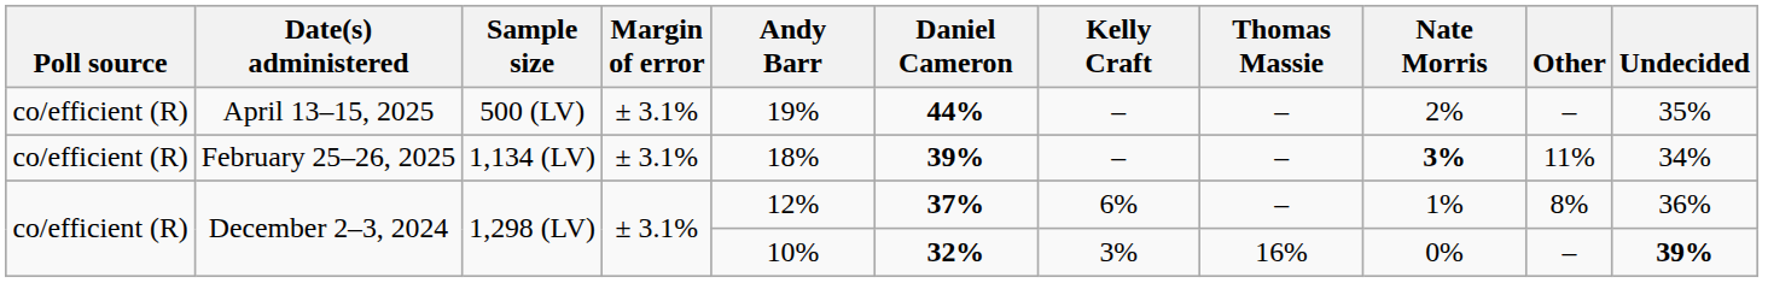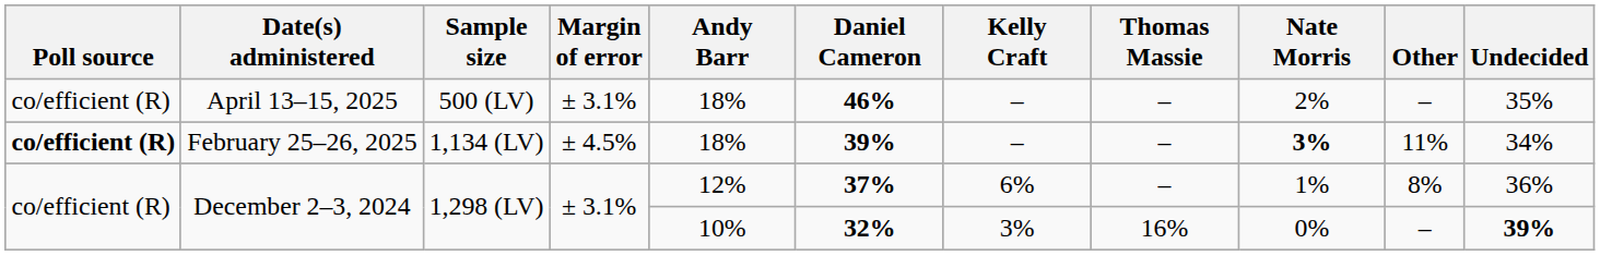April 13–15, 2025 | Andy Barr: 19% -> 18%
April 13–15, 2025 | Daniel Cameron: 44% -> 46%
February 25–26, 2025 | Poll source: normal -> bold
February 25–26, 2025 | Margin of error: ± 3.1% -> ± 4.5%
